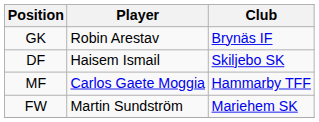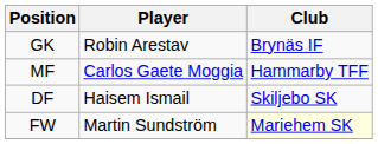rows swapped: DF <-> MF
FW | Club: no background -> lightyellow background
